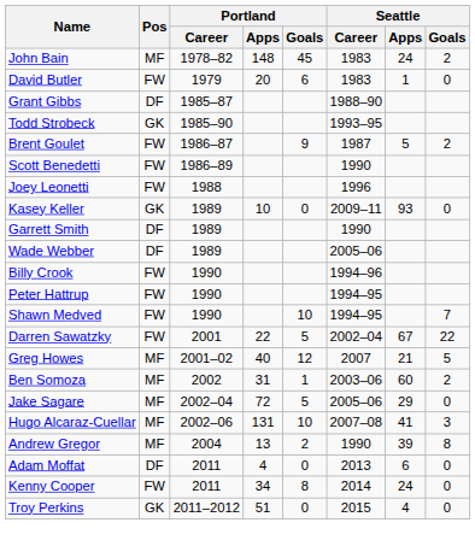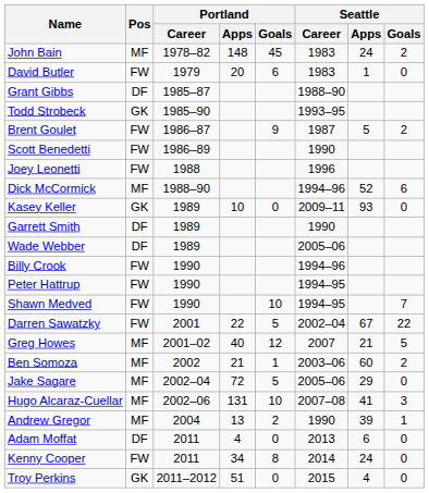+ row: Dick McCormick | MF | 1988–90 | 1994–96 | 52 | 6
Ben Somoza | Portland / Apps: 31 -> 21
Andrew Gregor | Seattle / Goals: 8 -> 1
